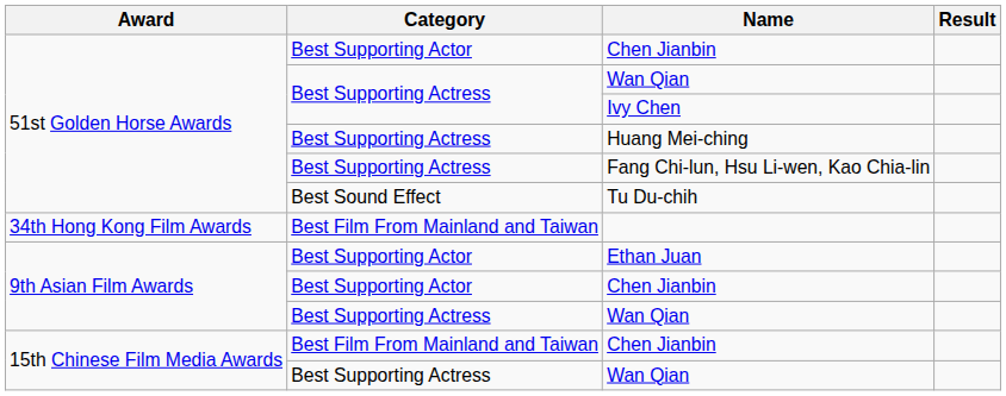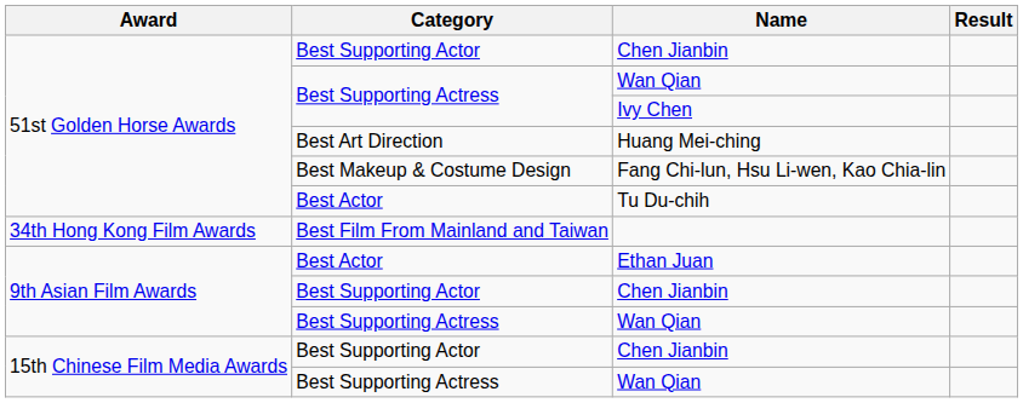Huang Mei-ching | Category: Best Supporting Actress -> Best Art Direction
Fang Chi-lun, Hsu Li-wen, Kao Chia-lin | Category: Best Supporting Actress -> Best Makeup & Costume Design
Tu Du-chih | Category: Best Sound Effect -> Best Actor
Ethan Juan | Category: Best Supporting Actor -> Best Actor
15th Chinese Film Media Awards / Chen Jianbin | Category: Best Film From Mainland and Taiwan -> Best Supporting Actor
